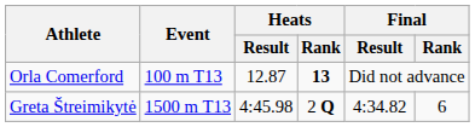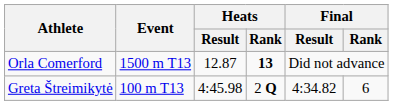Orla Comerford | Event: 100 m T13 -> 1500 m T13
Greta Štreimikytė | Event: 1500 m T13 -> 100 m T13
